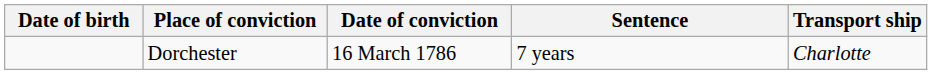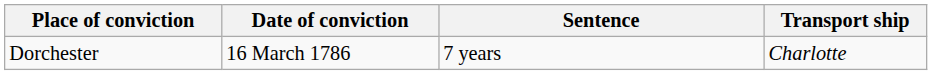- column: Date of birth
